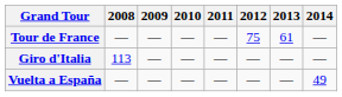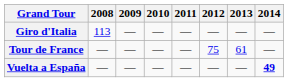rows swapped: Giro d'Italia <-> Tour de France
Vuelta a España | 2014: normal -> bold
